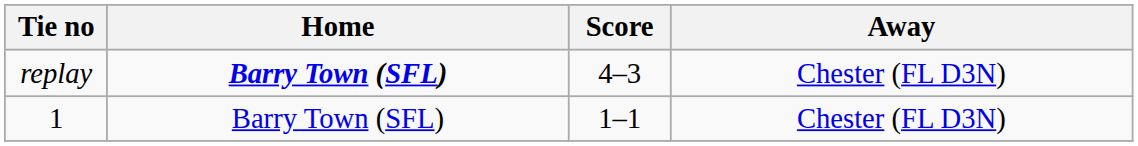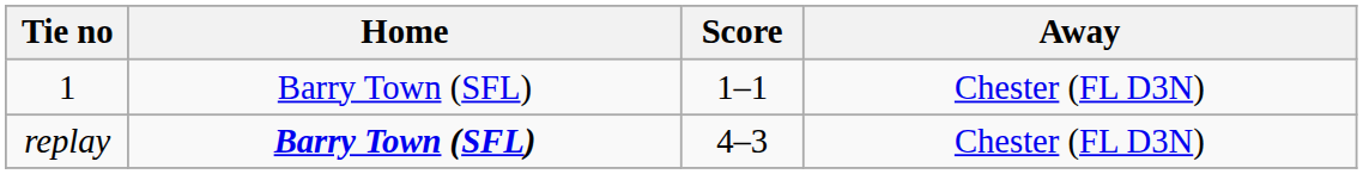rows swapped: 1 <-> replay
